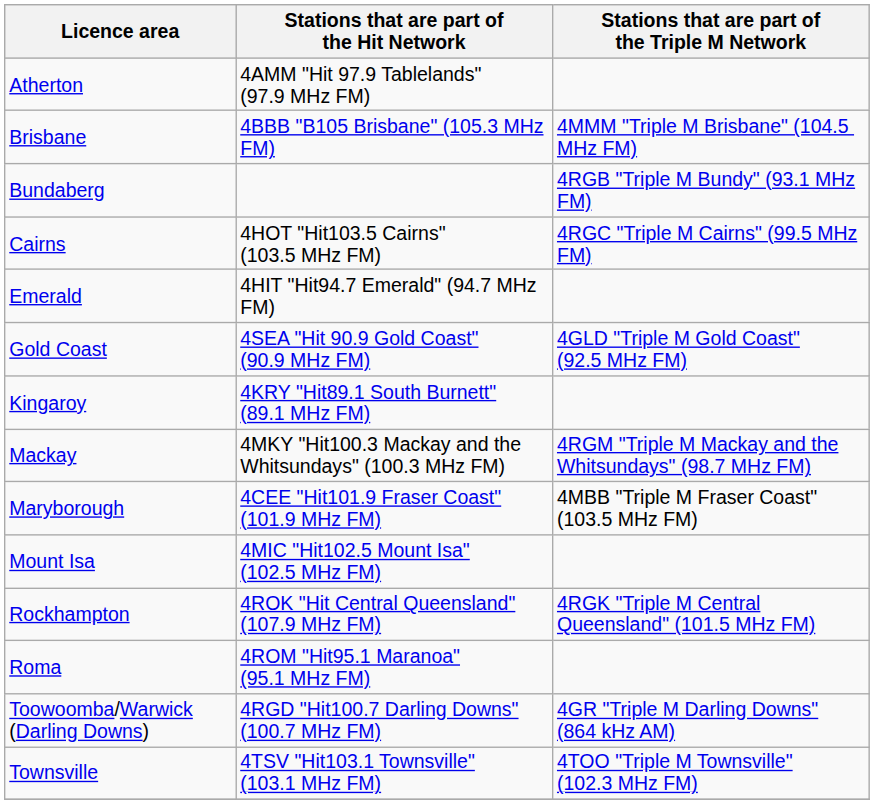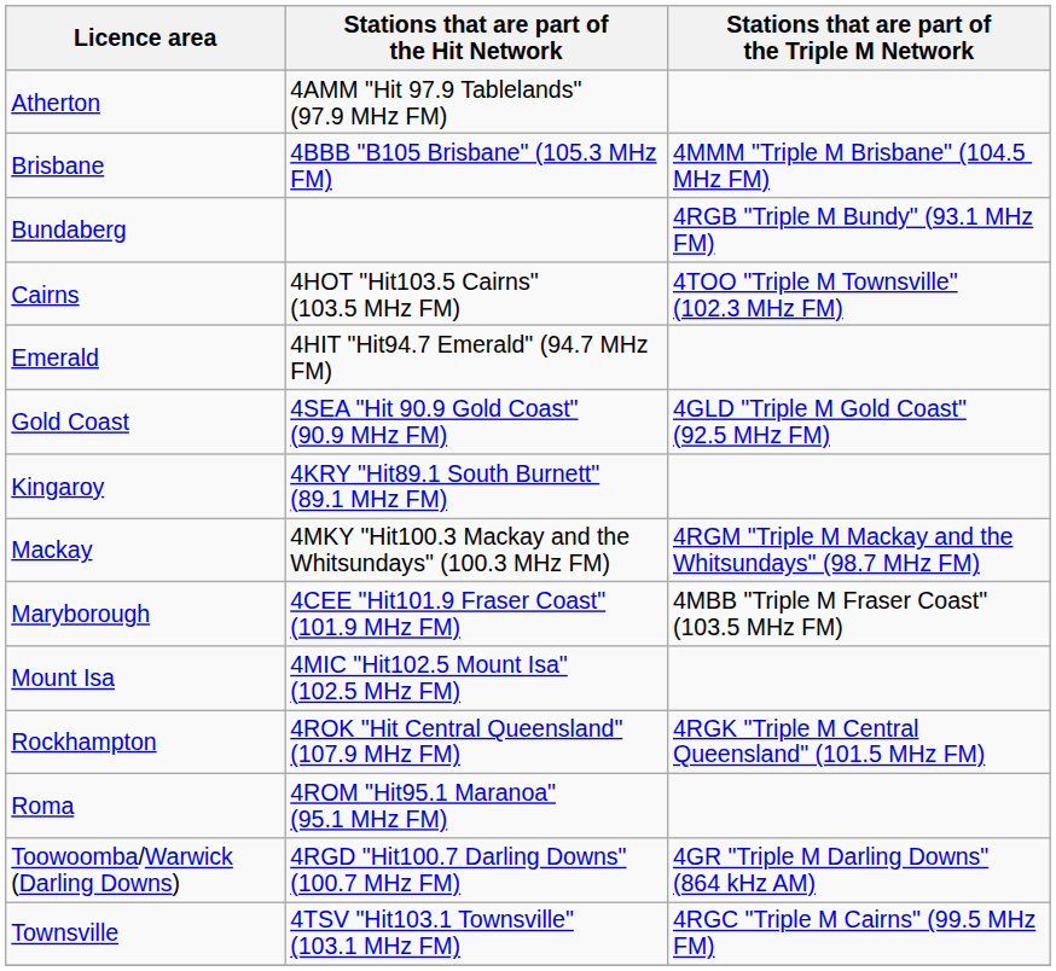Cairns | Stations that are part of the Triple M Network: 4RGC "Triple M Cairns" (99.5 MHz FM) -> 4TOO "Triple M Townsville" (102.3 MHz FM)
Townsville | Stations that are part of the Triple M Network: 4TOO "Triple M Townsville" (102.3 MHz FM) -> 4RGC "Triple M Cairns" (99.5 MHz FM)
